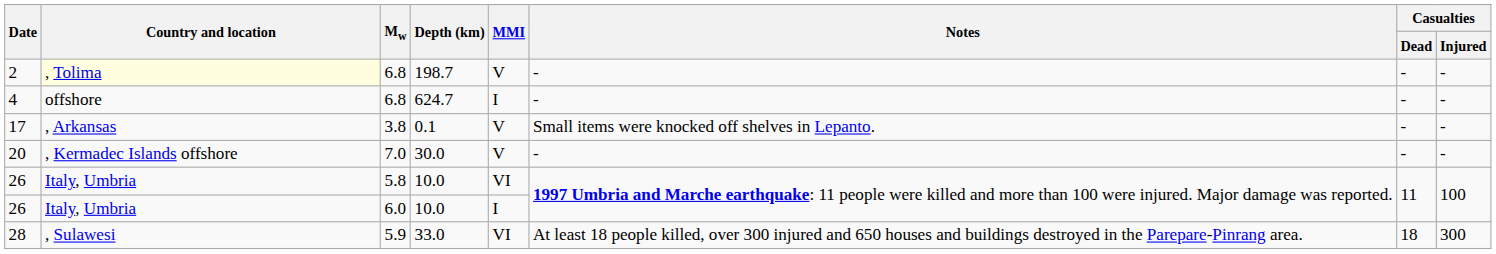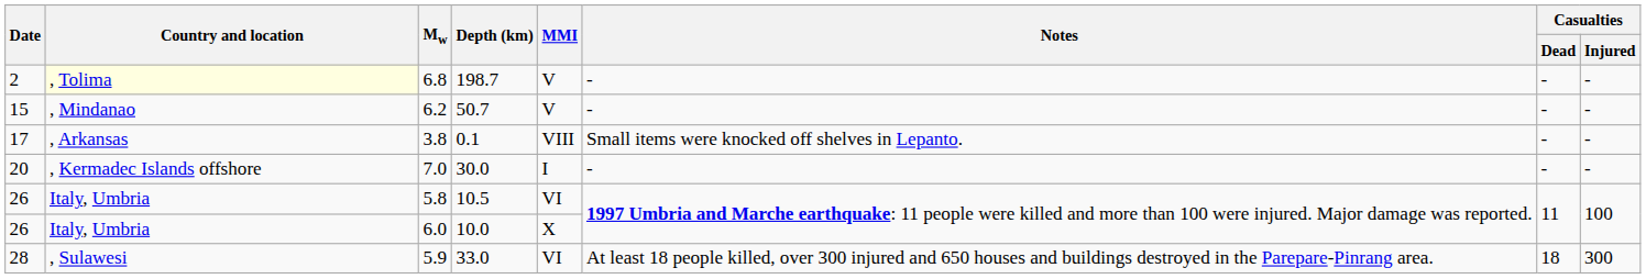- row: 4 | offshore | 6.8 | 624.7 | I | - | - | -
+ row: 15 | , Mindanao | 6.2 | 50.7 | V | - | - | -
17 | MMI: V -> VIII
20 | MMI: V -> I
26 / 5.8 | Depth (km): 10.0 -> 10.5
26 / 6.0 | MMI: I -> X
